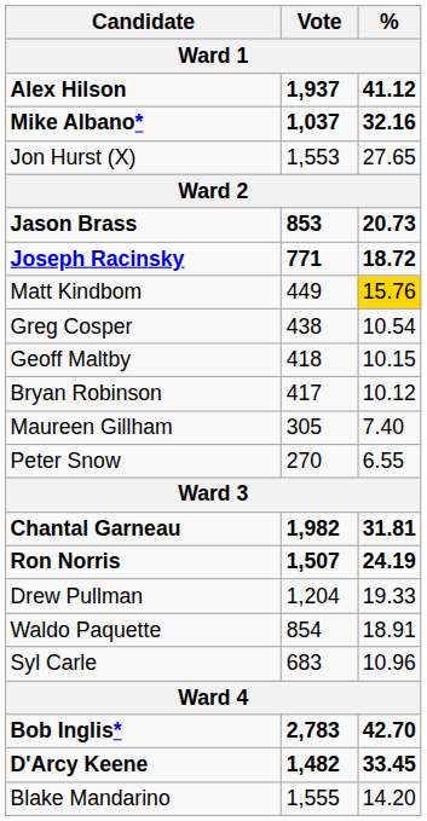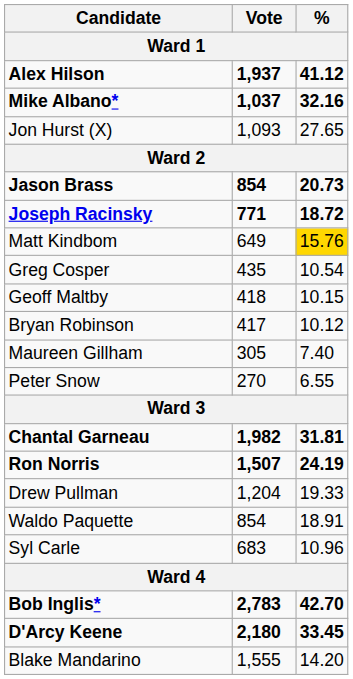Jon Hurst (X) | Vote: 1,553 -> 1,093
Jason Brass | Vote: 853 -> 854
Matt Kindbom | Vote: 449 -> 649
Greg Cosper | Vote: 438 -> 435
D'Arcy Keene | Vote: 1,482 -> 2,180
